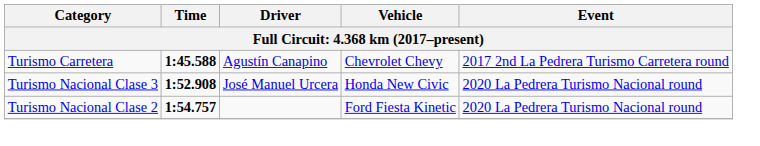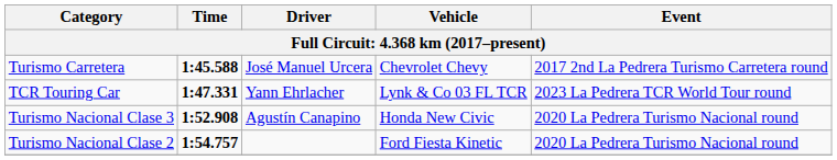Turismo Carretera | Driver: Agustín Canapino -> José Manuel Urcera
+ row: TCR Touring Car | 1:47.331 | Yann Ehrlacher | Lynk & Co 03 FL TCR | 2023 La Pedrera TCR World Tour round
Turismo Nacional Clase 3 | Driver: José Manuel Urcera -> Agustín Canapino
